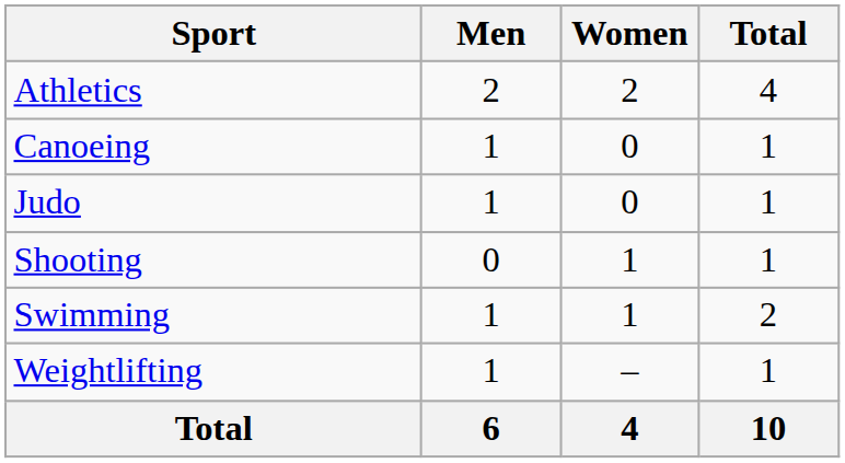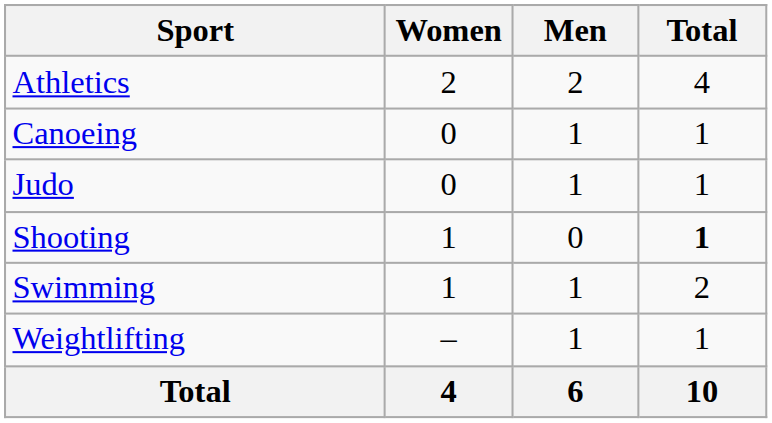columns swapped: Men <-> Women
Shooting | Total: normal -> bold
